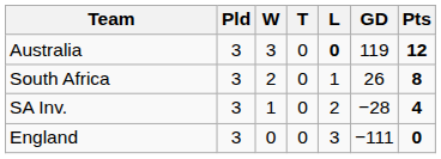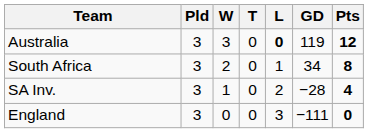South Africa | GD: 26 -> 34
